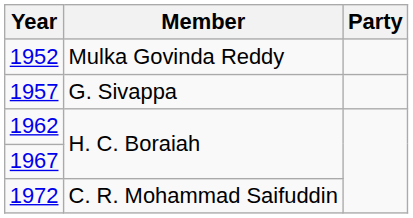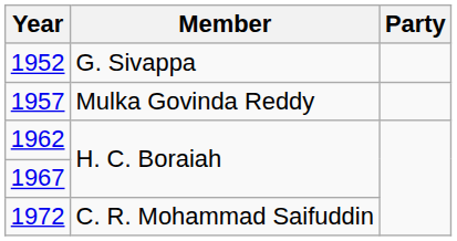1952 | Member: Mulka Govinda Reddy -> G. Sivappa
1957 | Member: G. Sivappa -> Mulka Govinda Reddy
